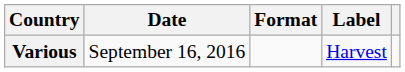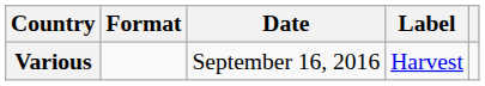columns swapped: Date <-> Format
